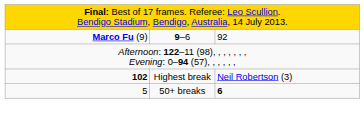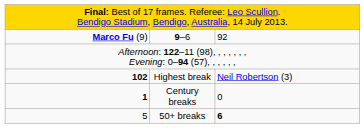+ row: 1 | Century breaks | 0
